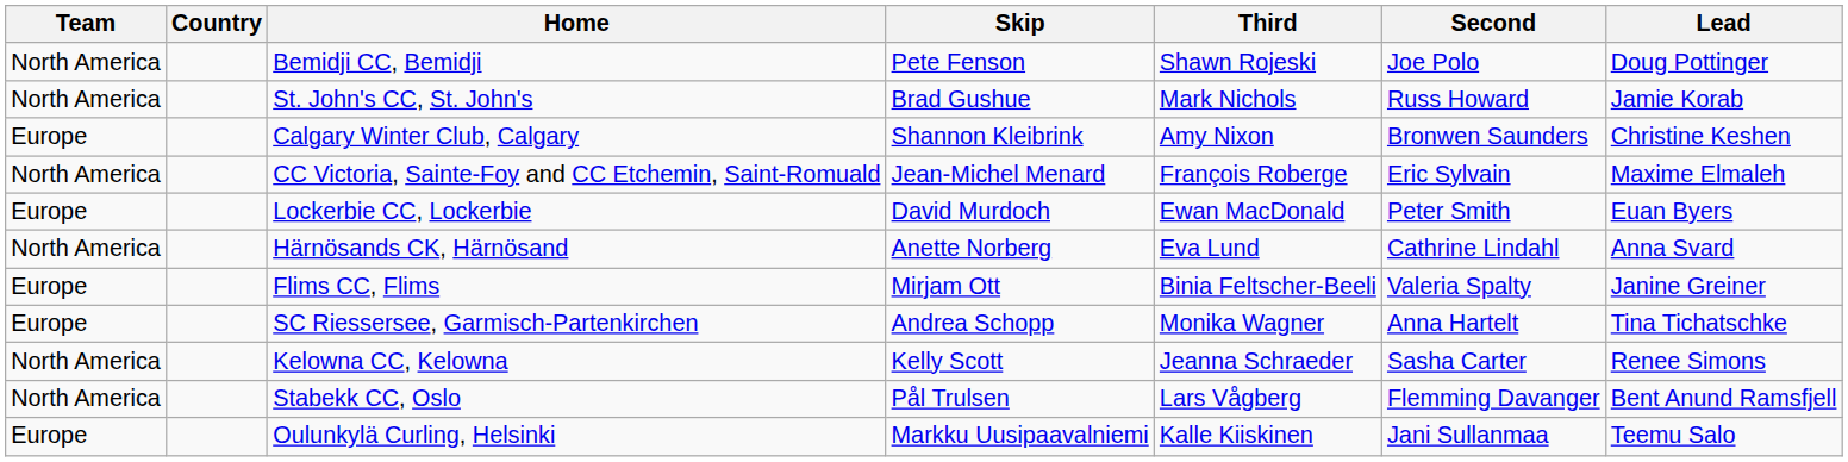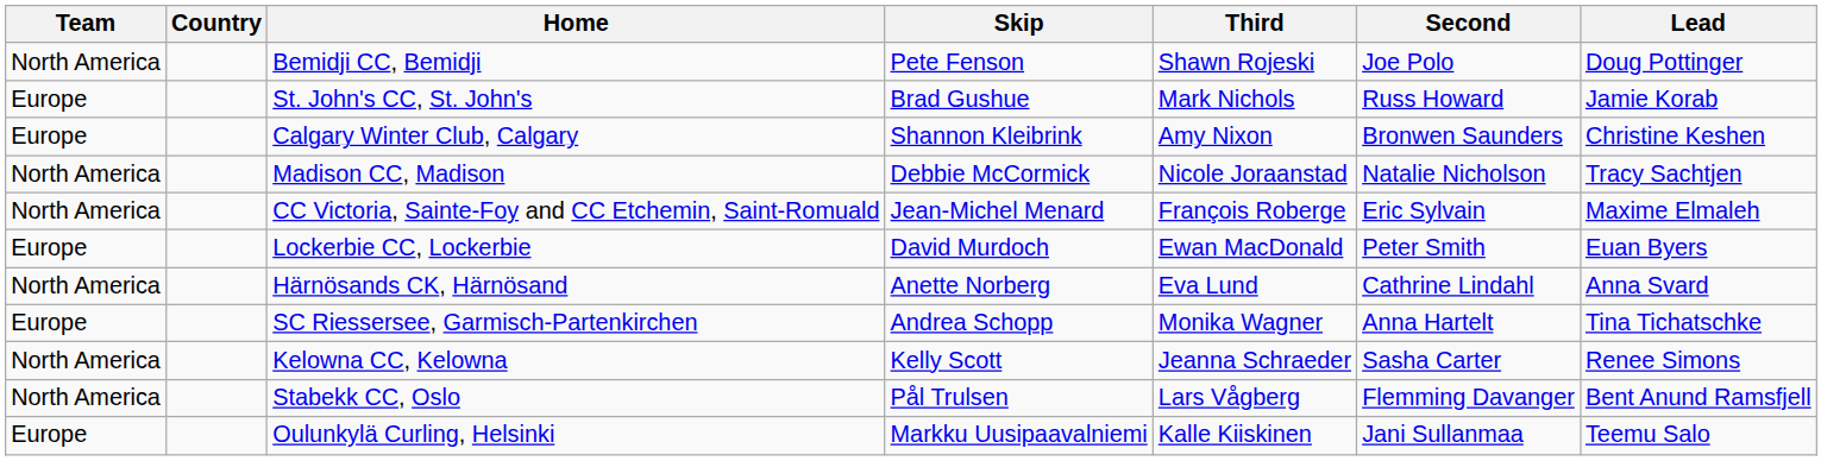St. John's CC, St. John's | Team: North America -> Europe
+ row: North America | Madison CC, Madison | Debbie McCormick | Nicole Joraanstad | Natalie Nicholson | Tracy Sachtjen
- row: Europe | Flims CC, Flims | Mirjam Ott | Binia Feltscher-Beeli | Valeria Spalty | Janine Greiner
